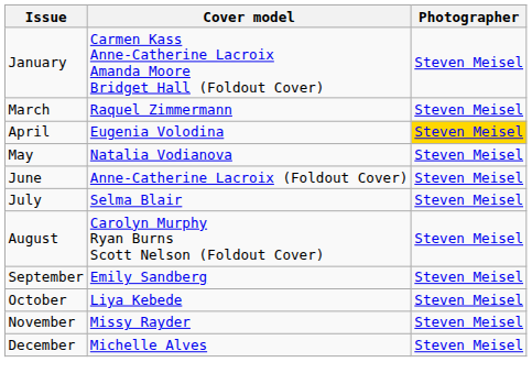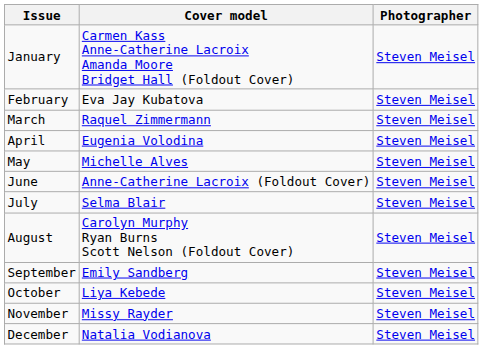+ row: February | Eva Jay Kubatova | Steven Meisel
April | Photographer: gold background -> no background
May | Cover model: Natalia Vodianova -> Michelle Alves
December | Cover model: Michelle Alves -> Natalia Vodianova
